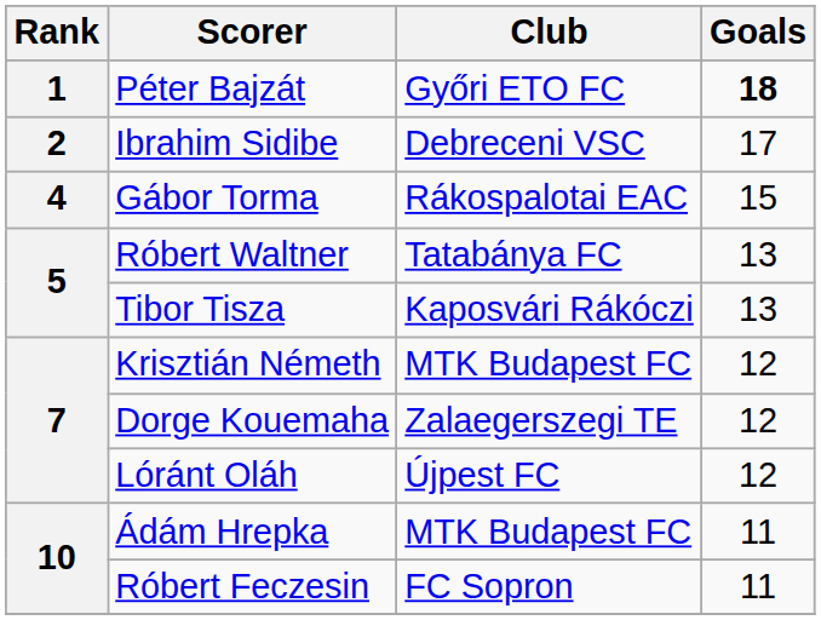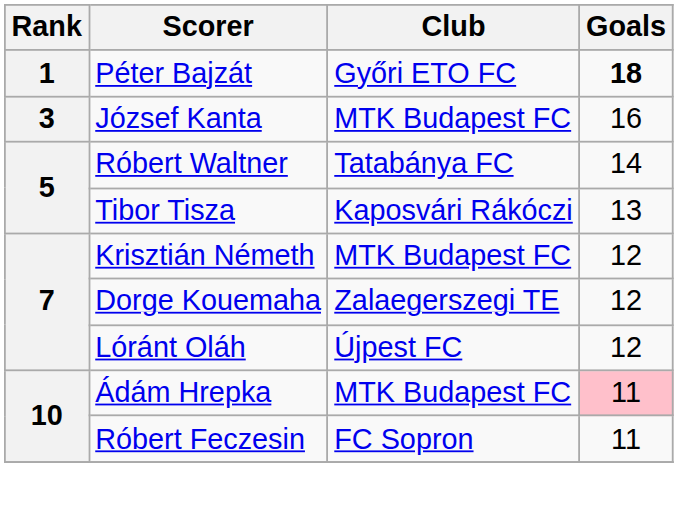- row: 2 | Ibrahim Sidibe | Debreceni VSC | 17
+ row: 3 | József Kanta | MTK Budapest FC | 16
- row: 4 | Gábor Torma | Rákospalotai EAC | 15
Róbert Waltner | Goals: 13 -> 14
Ádám Hrepka | Goals: no background -> pink background
